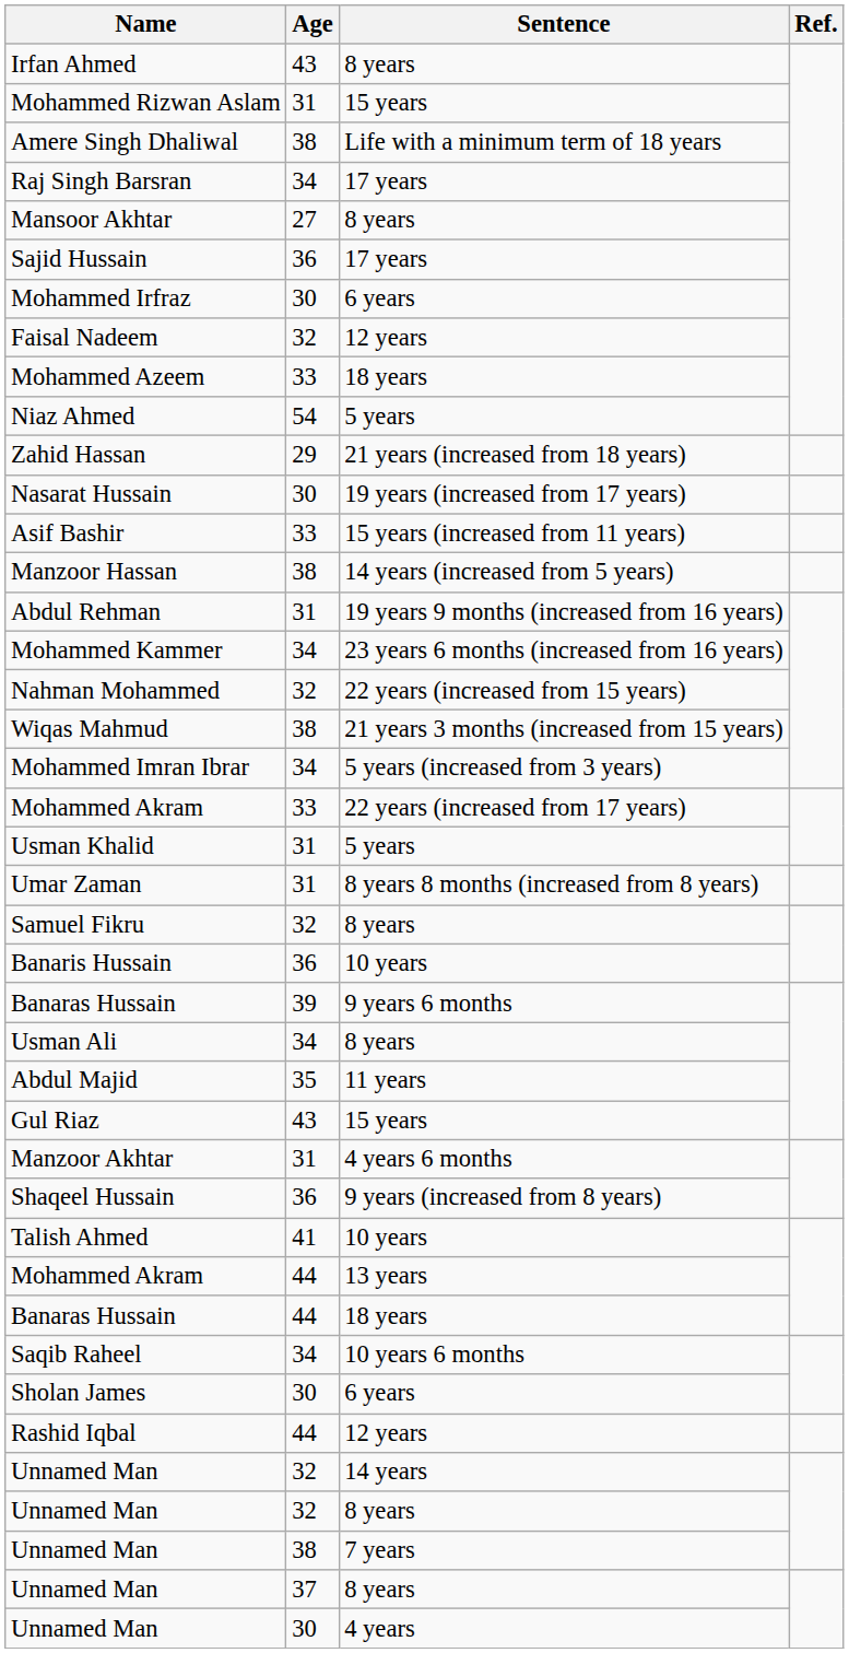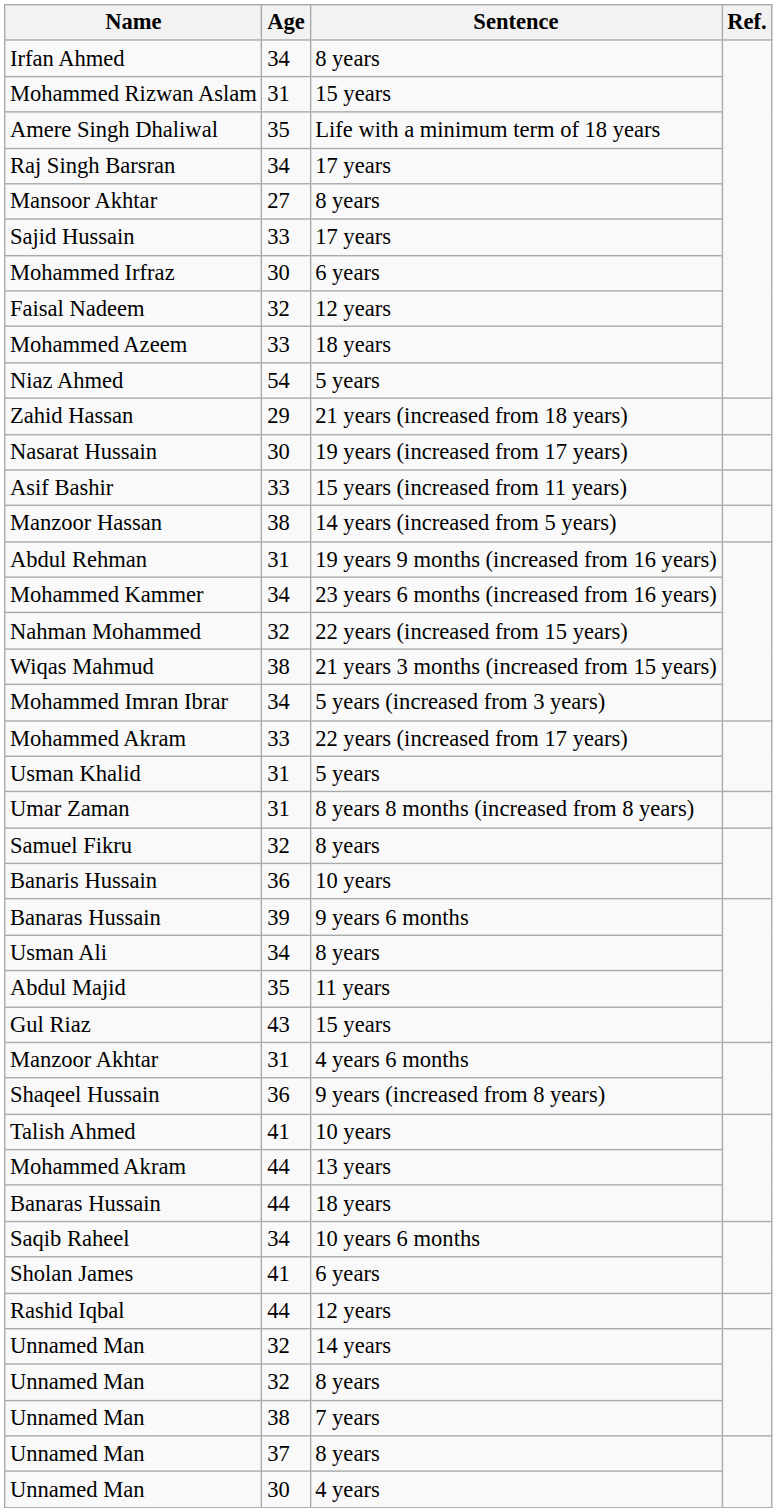Irfan Ahmed | Age: 43 -> 34
Amere Singh Dhaliwal | Age: 38 -> 35
Sajid Hussain | Age: 36 -> 33
Sholan James | Age: 30 -> 41
